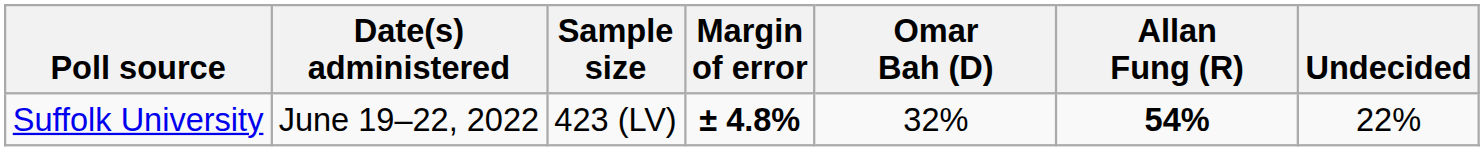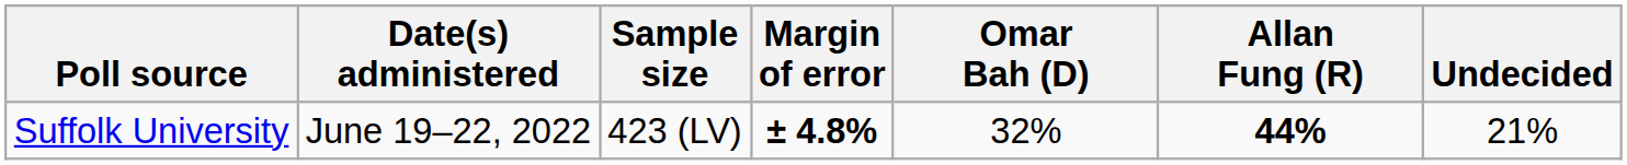Suffolk University | Allan Fung (R): 54% -> 44%
Suffolk University | Undecided: 22% -> 21%
